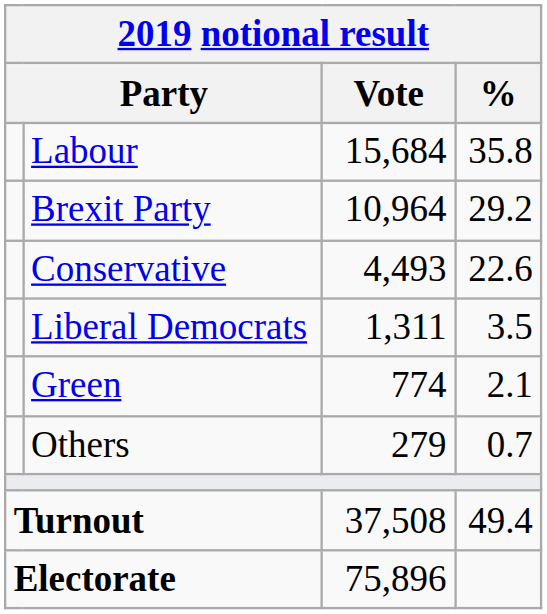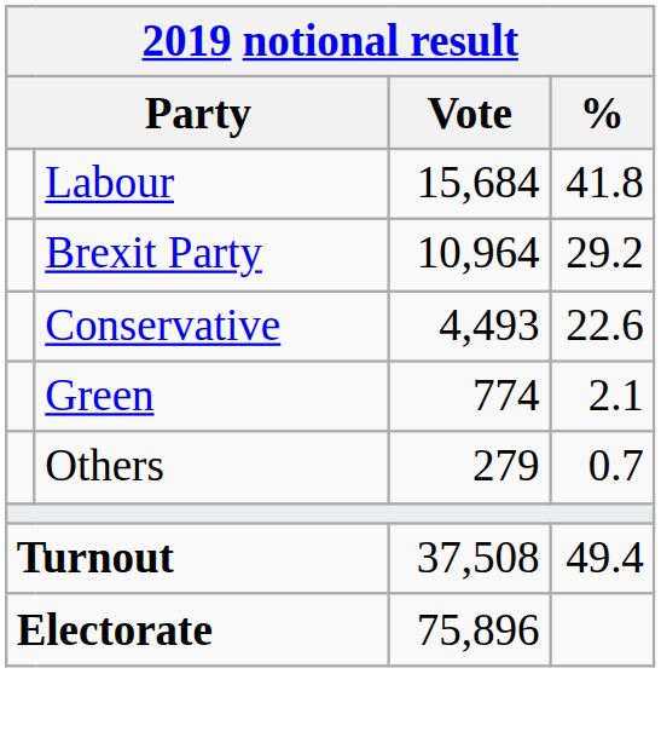Labour | %: 35.8 -> 41.8
- row: Liberal Democrats | 1,311 | 3.5
